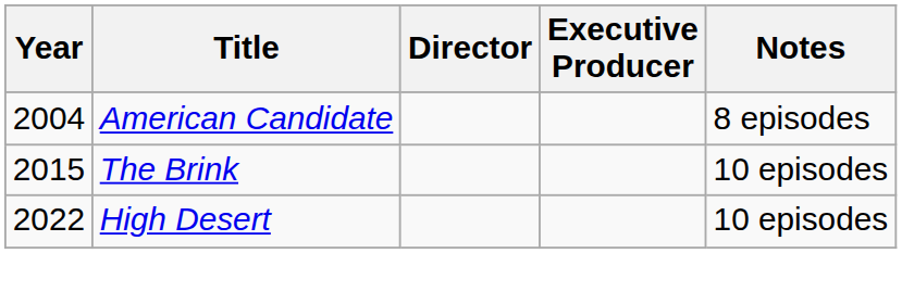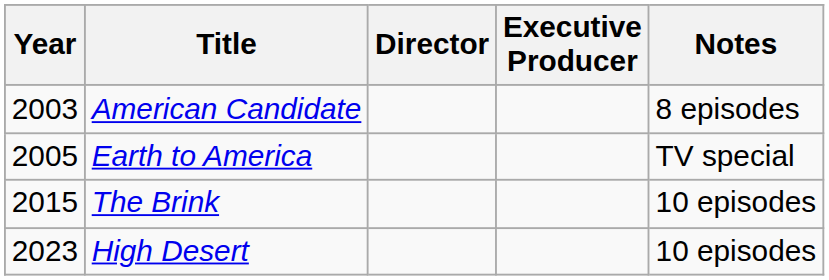American Candidate | Year: 2004 -> 2003
+ row: 2005 | Earth to America | TV special
High Desert | Year: 2022 -> 2023
